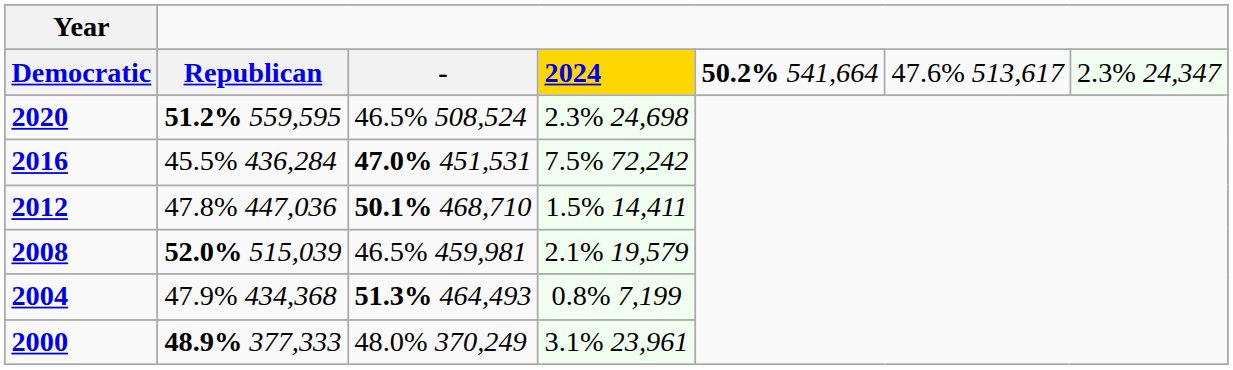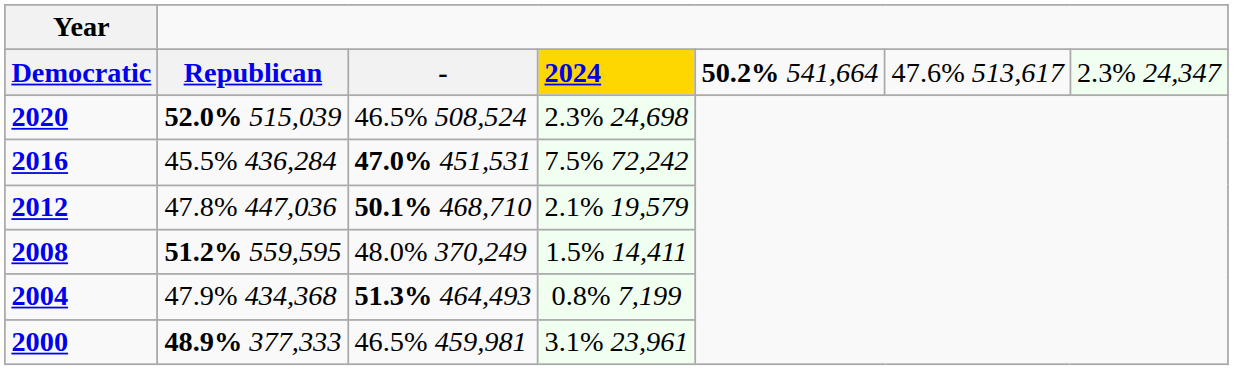2020 | column 2: 51.2% 559,595 -> 52.0% 515,039
2012 | column 4: 1.5% 14,411 -> 2.1% 19,579
2008 | column 2: 52.0% 515,039 -> 51.2% 559,595
2008 | column 3: 46.5% 459,981 -> 48.0% 370,249
2008 | column 4: 2.1% 19,579 -> 1.5% 14,411
2000 | column 3: 48.0% 370,249 -> 46.5% 459,981
